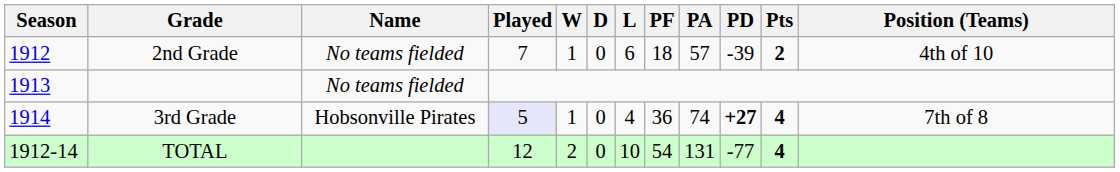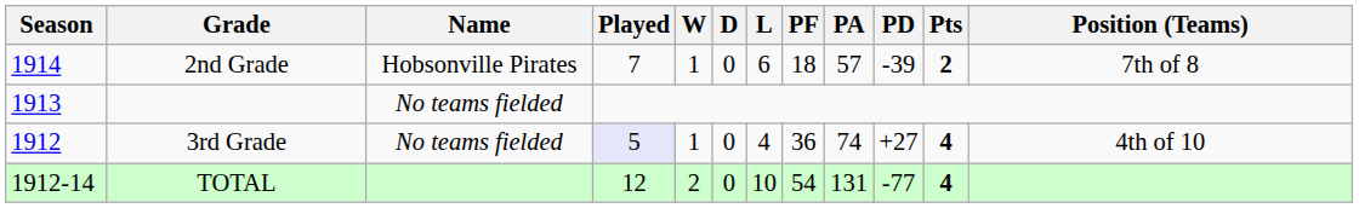2nd Grade | Season: 1912 -> 1914
2nd Grade | Name: No teams fielded -> Hobsonville Pirates
2nd Grade | Position (Teams): 4th of 10 -> 7th of 8
3rd Grade | Season: 1914 -> 1912
3rd Grade | Name: Hobsonville Pirates -> No teams fielded
3rd Grade | PD: bold -> normal
3rd Grade | Position (Teams): 7th of 8 -> 4th of 10
